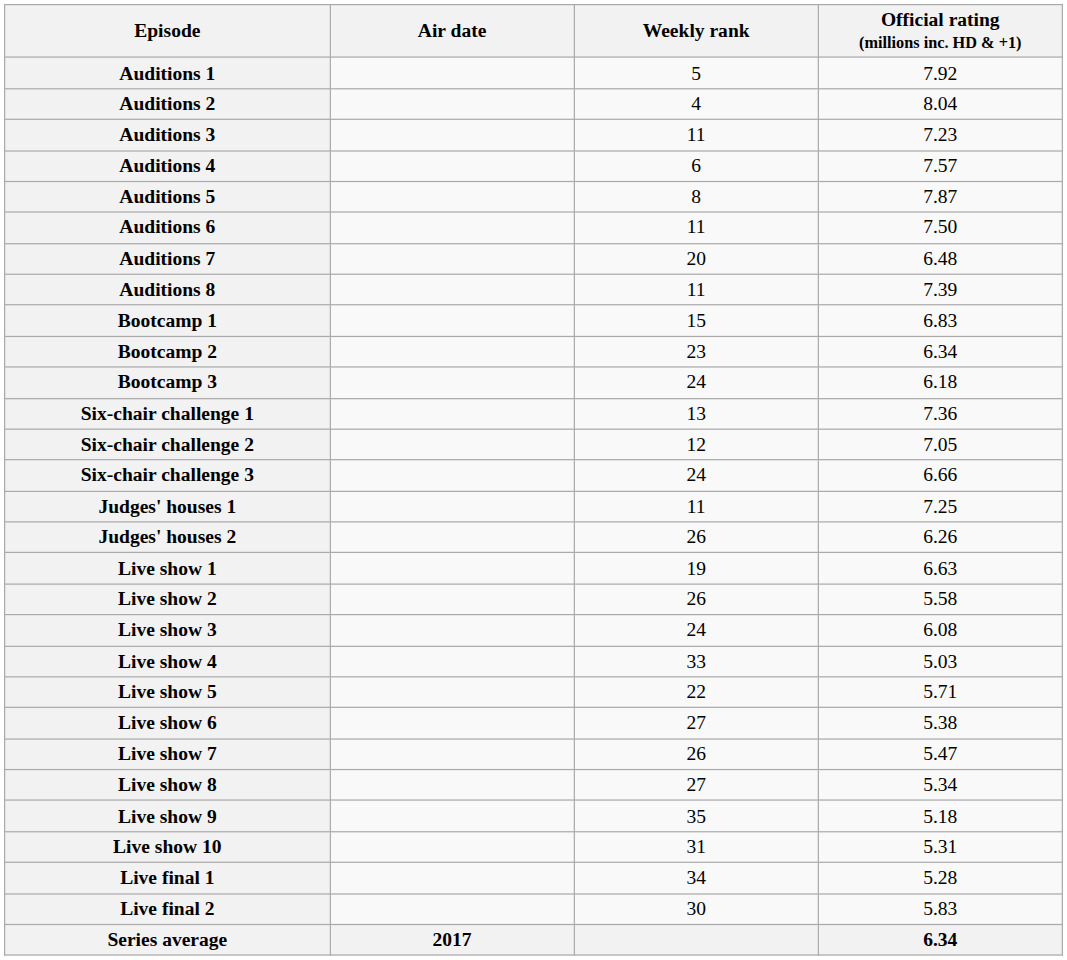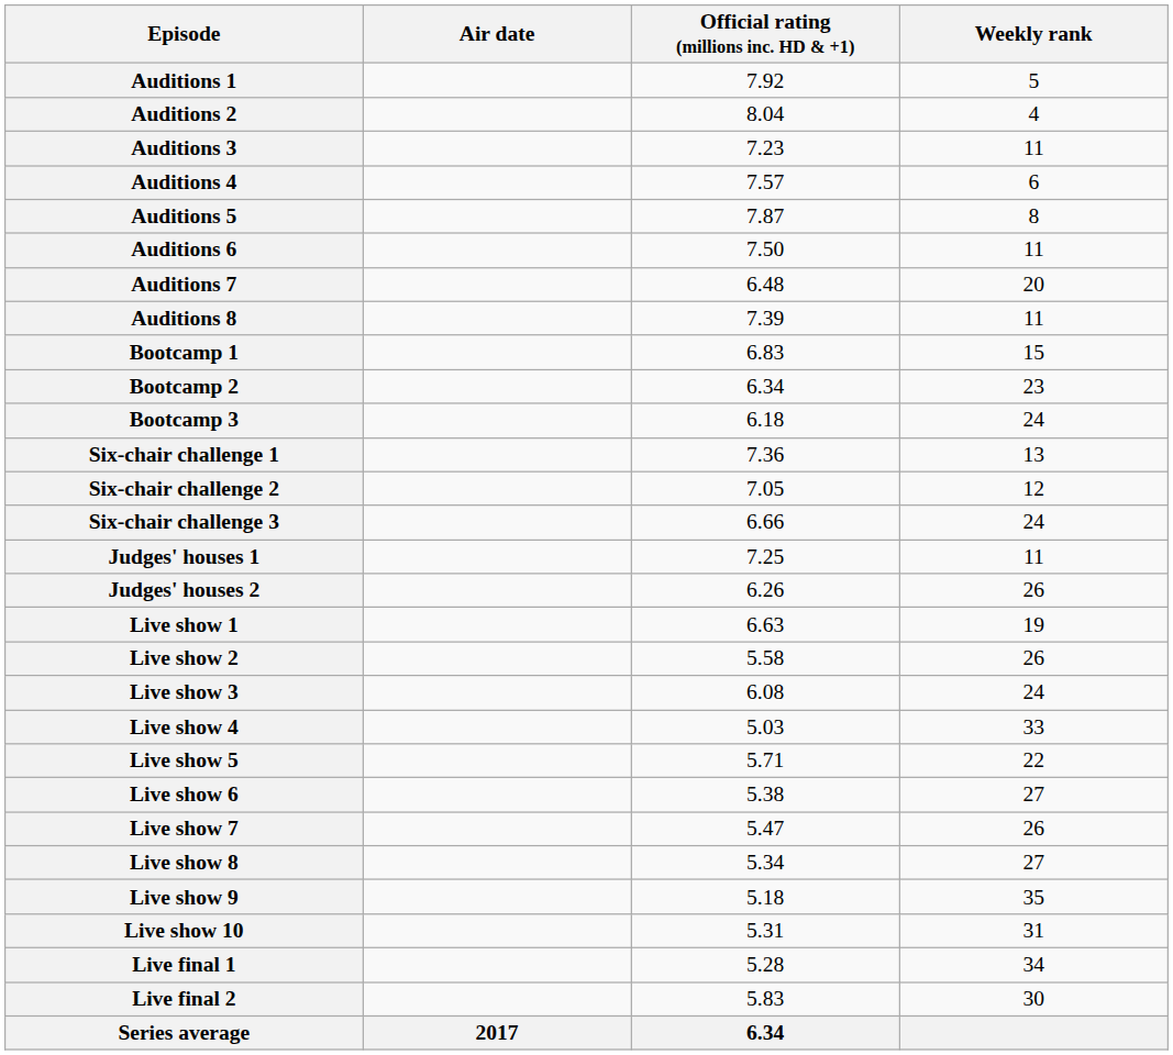columns swapped: Official rating (millions inc. HD & +1) <-> Weekly rank
